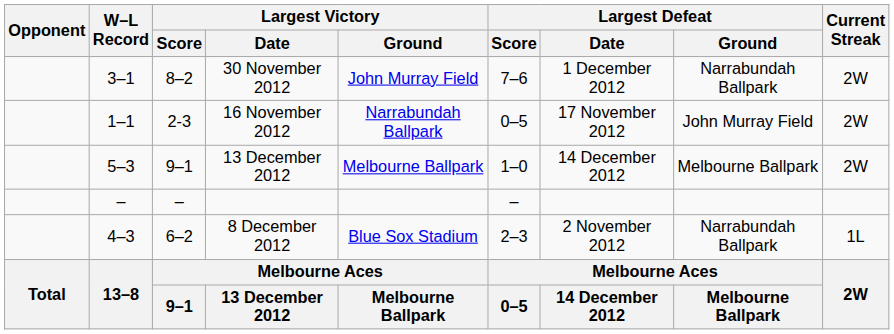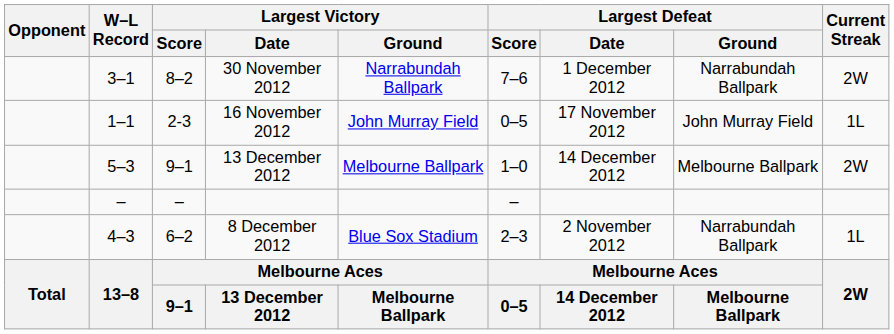30 November 2012 | Largest Victory / Ground: John Murray Field -> Narrabundah Ballpark
16 November 2012 | Largest Victory / Ground: Narrabundah Ballpark -> John Murray Field
16 November 2012 | Current Streak: 2W -> 1L
